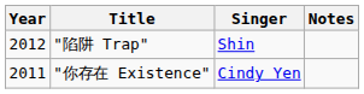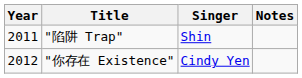"陷阱 Trap" | Year: 2012 -> 2011
"你存在 Existence" | Year: 2011 -> 2012
